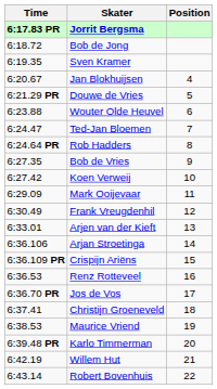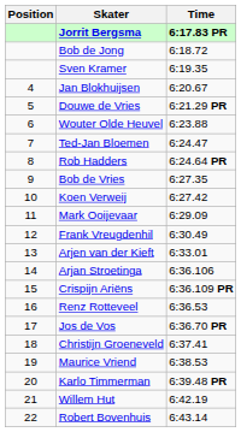columns swapped: Position <-> Time
